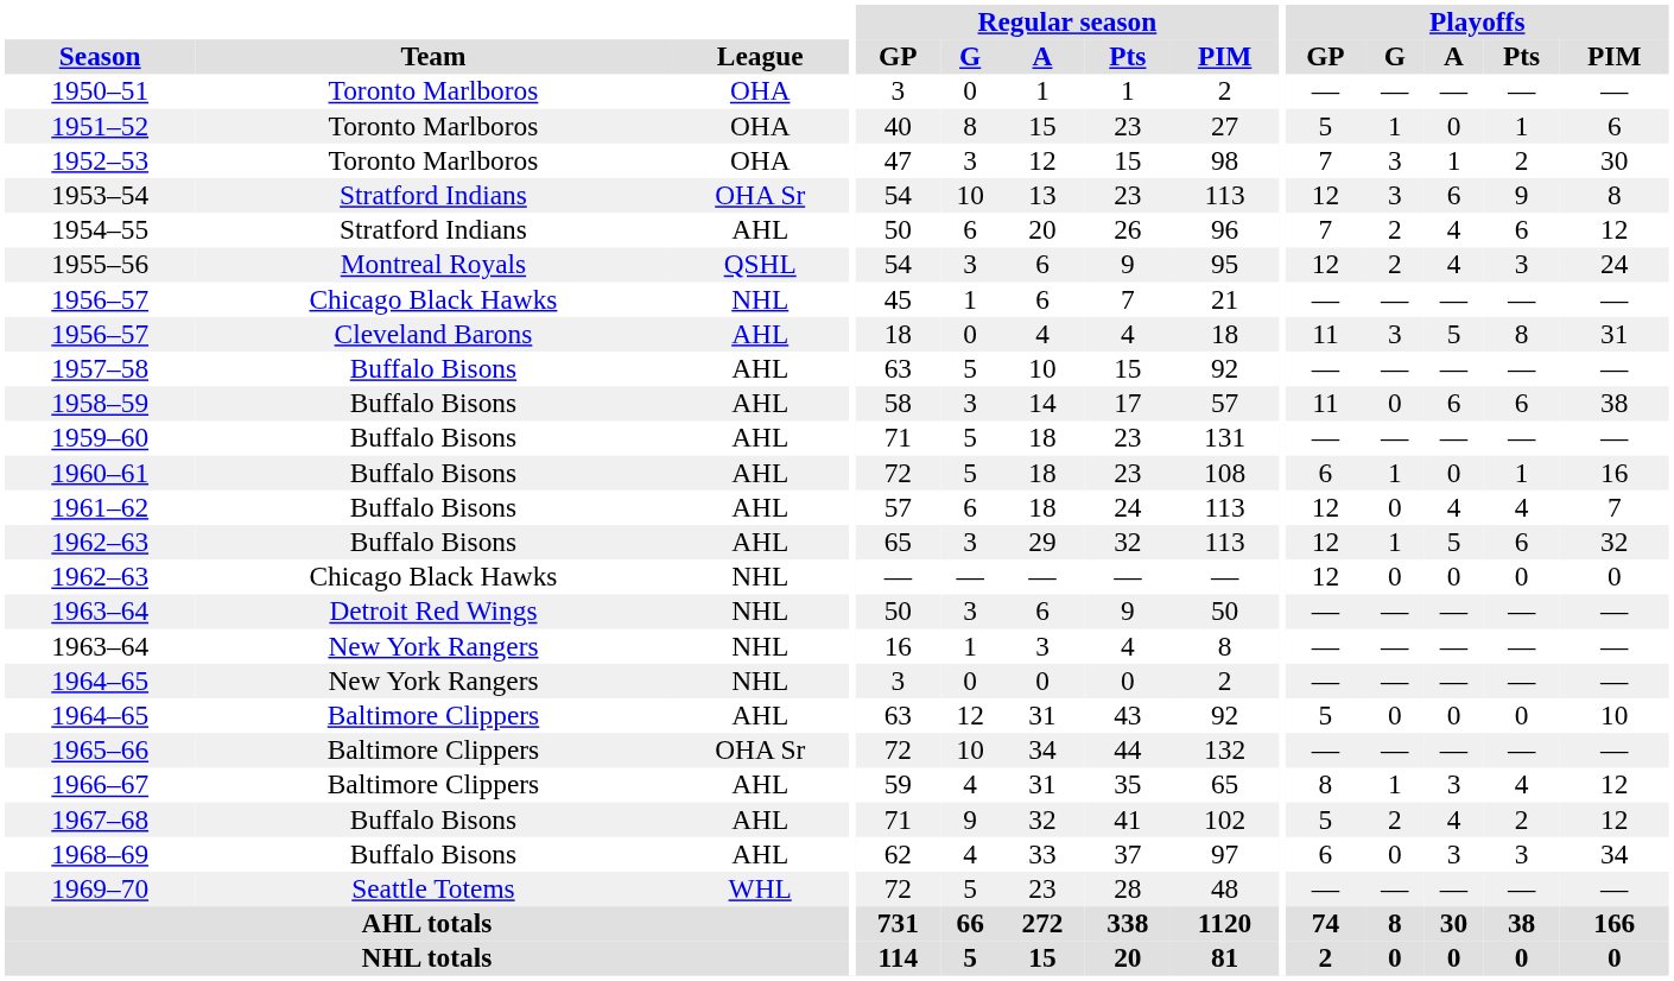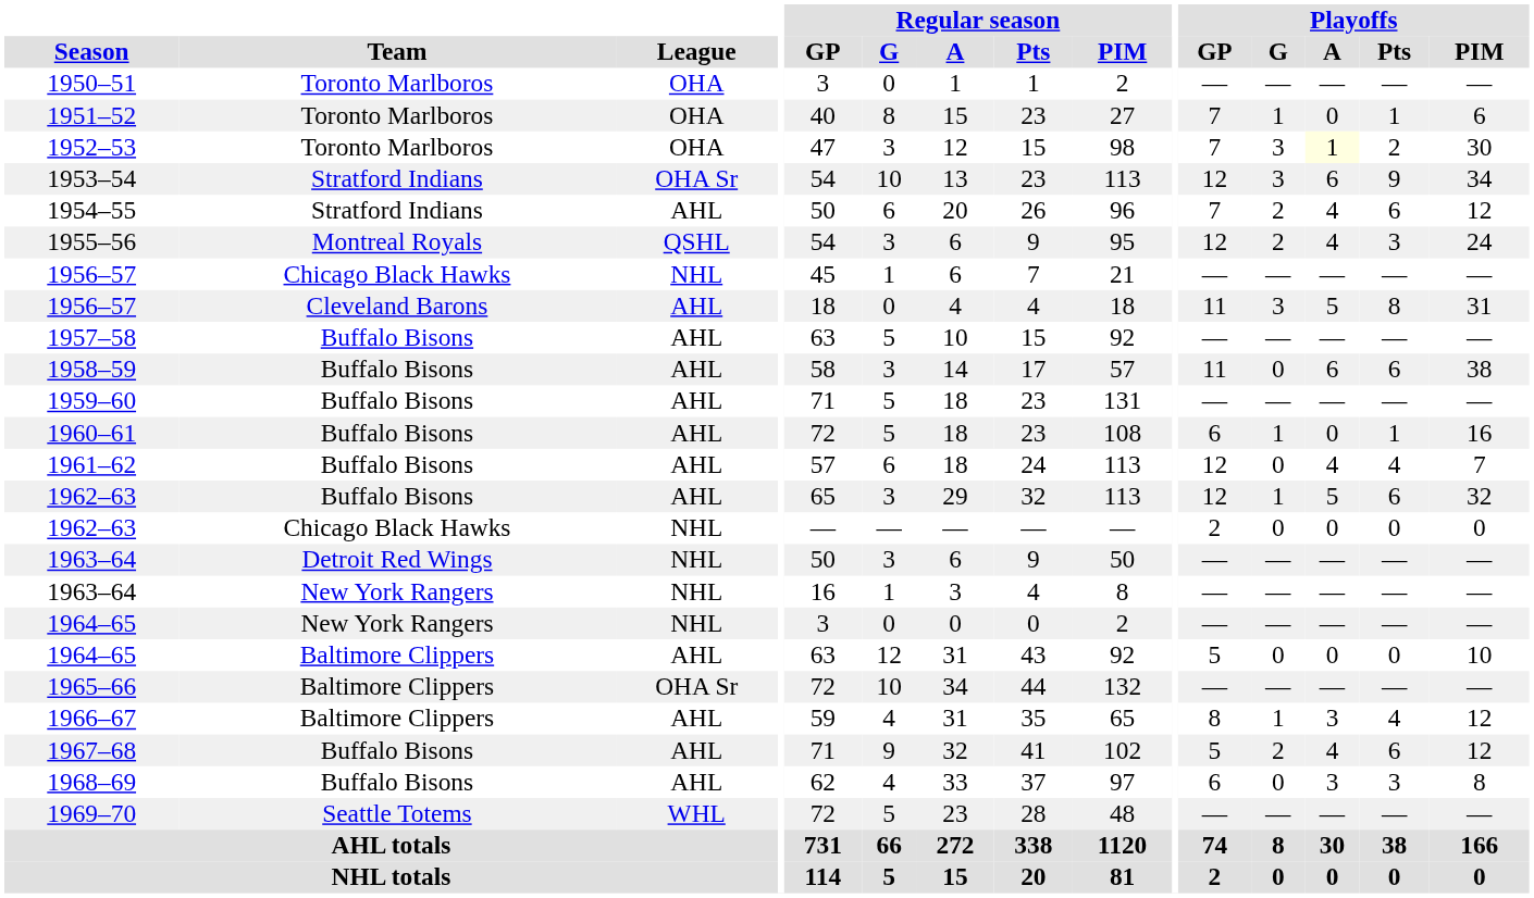1951–52 | Playoffs / GP: 5 -> 7
1952–53 | Playoffs / A: no background -> lightyellow background
1953–54 | Playoffs / PIM: 8 -> 34
1962–63 / Chicago Black Hawks | Playoffs / GP: 12 -> 2
1967–68 | Playoffs / Pts: 2 -> 6
1968–69 | Playoffs / PIM: 34 -> 8
